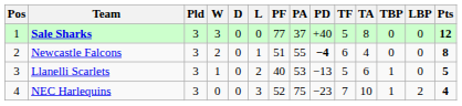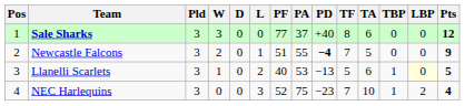Sale Sharks | TF: 5 -> 8
Sale Sharks | TA: 8 -> 6
Newcastle Falcons | TF: 6 -> 7
Newcastle Falcons | TA: 4 -> 5
Newcastle Falcons | Pts: 8 -> 9
Llanelli Scarlets | LBP: no background -> lightyellow background
